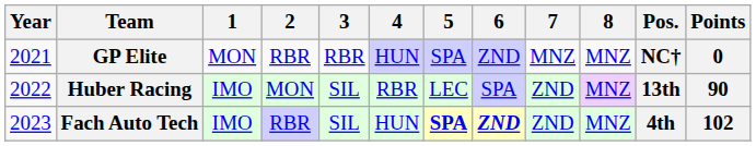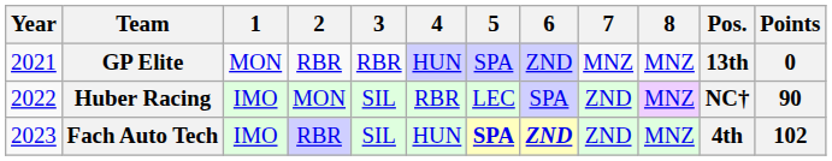GP Elite | Pos.: NC† -> 13th
Huber Racing | Pos.: 13th -> NC†
